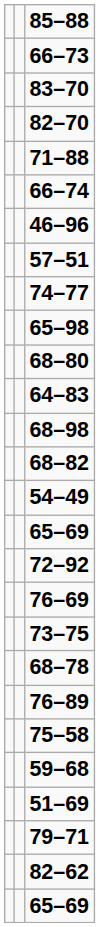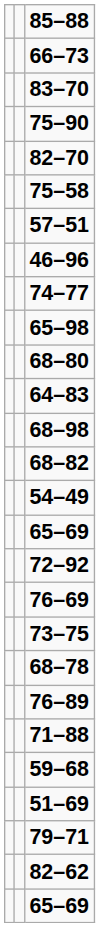+ row: 75–90
rows swapped: 71–88 <-> 75–58
- row: 66–74
rows swapped: 57–51 <-> 46–96
